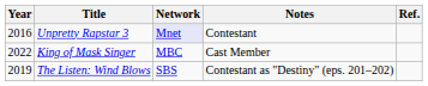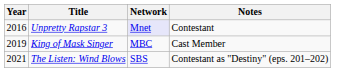- column: Ref.
King of Mask Singer | Year: 2022 -> 2019
The Listen: Wind Blows | Year: 2019 -> 2021
